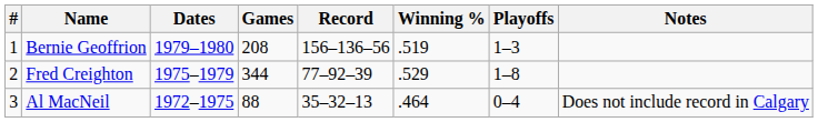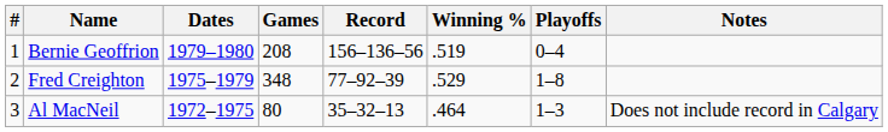Bernie Geoffrion | Playoffs: 1–3 -> 0–4
Fred Creighton | Games: 344 -> 348
Al MacNeil | Games: 88 -> 80
Al MacNeil | Playoffs: 0–4 -> 1–3
